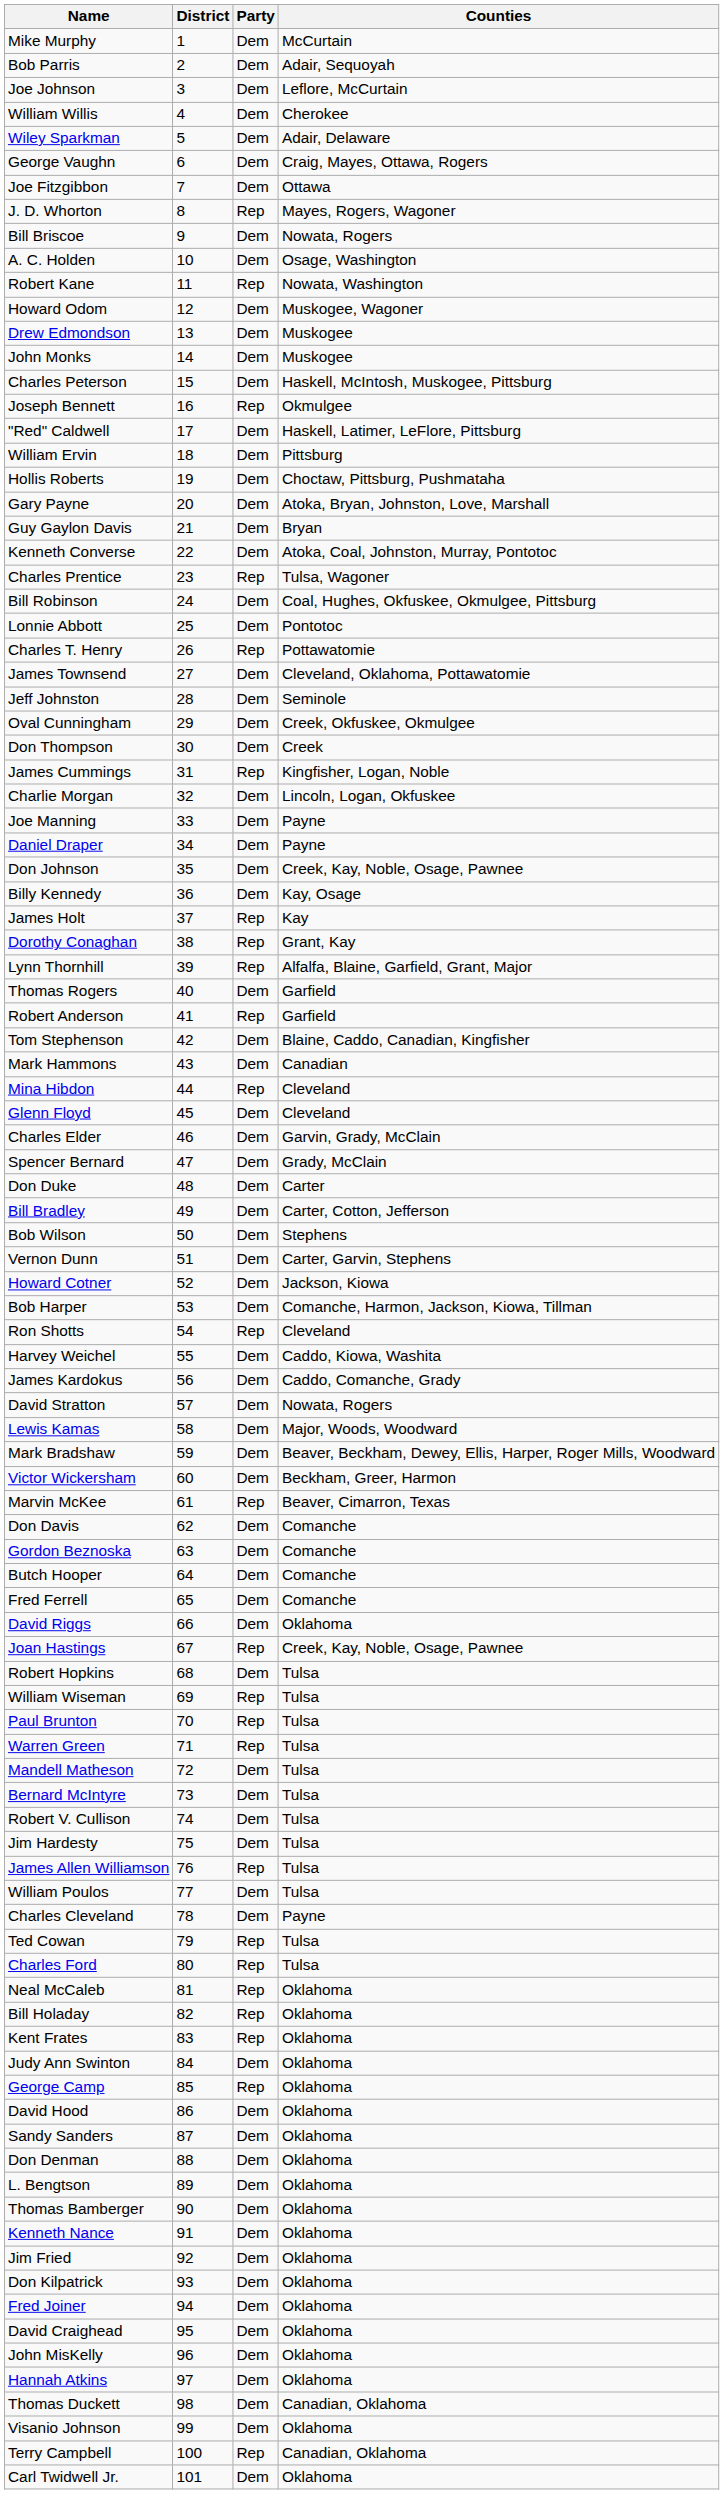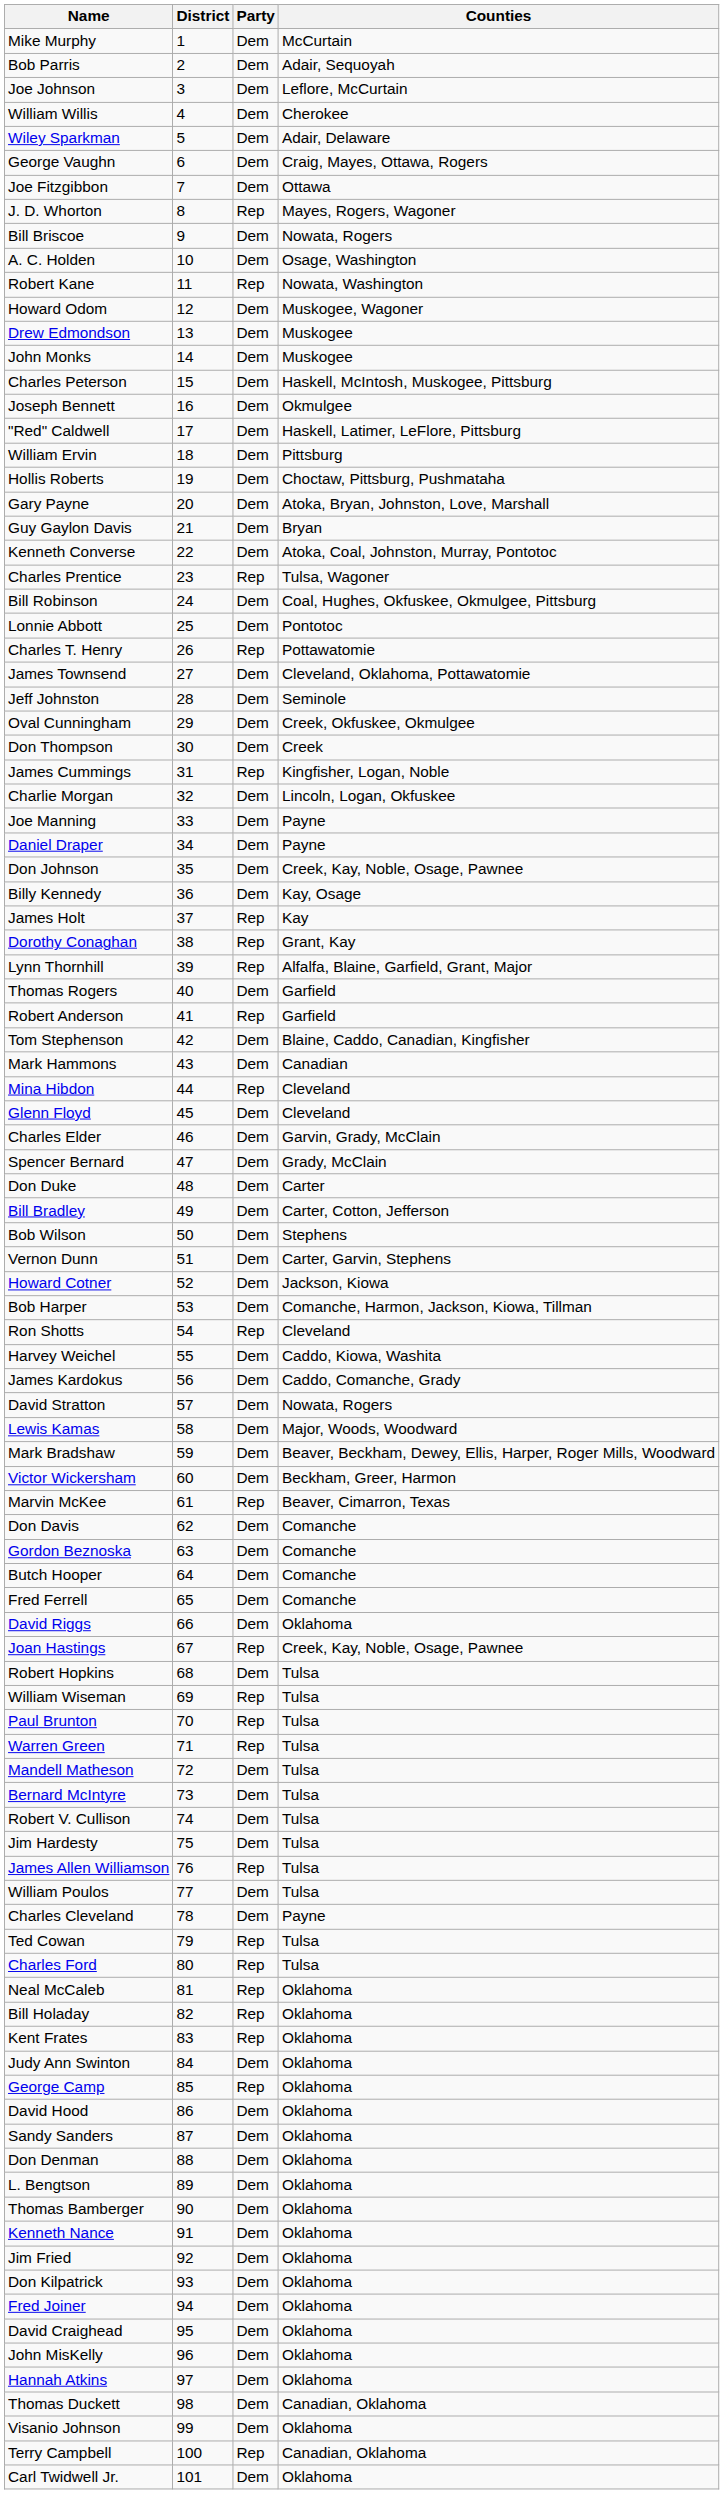Joseph Bennett | Party: Rep -> Dem
